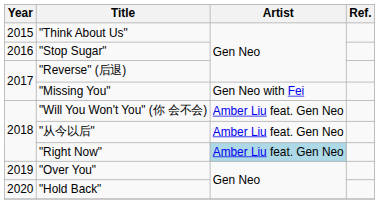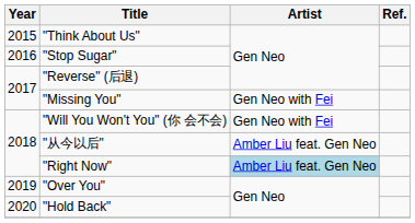"Will You Won't You" (你 会不会) | Artist: Amber Liu feat. Gen Neo -> Gen Neo with Fei
